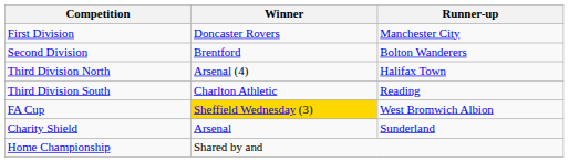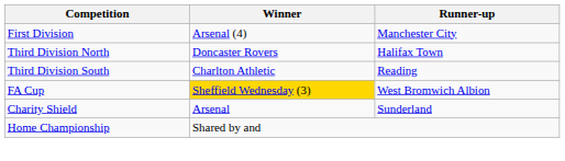First Division | Winner: Doncaster Rovers -> Arsenal (4)
- row: Second Division | Brentford | Bolton Wanderers
Third Division North | Winner: Arsenal (4) -> Doncaster Rovers
